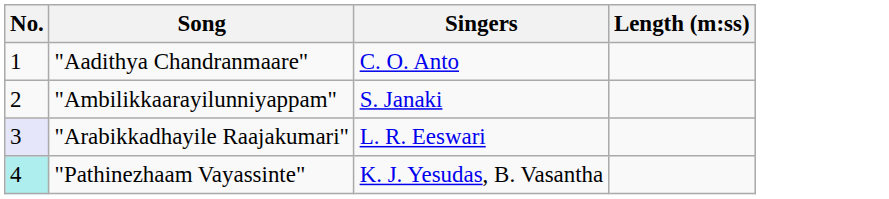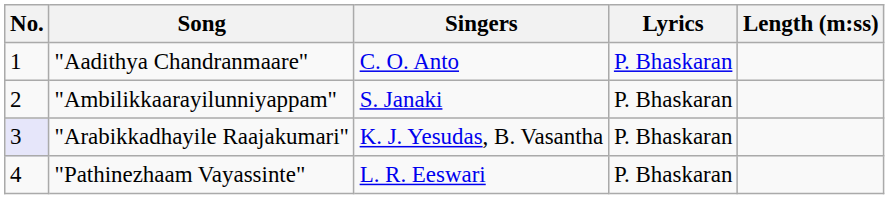+ column: Lyrics | P. Bhaskaran | P. Bhaskaran | P. Bhaskaran | P. Bhaskaran
"Arabikkadhayile Raajakumari" | Singers: L. R. Eeswari -> K. J. Yesudas, B. Vasantha
"Pathinezhaam Vayassinte" | No.: paleturquoise background -> no background
"Pathinezhaam Vayassinte" | Singers: K. J. Yesudas, B. Vasantha -> L. R. Eeswari
